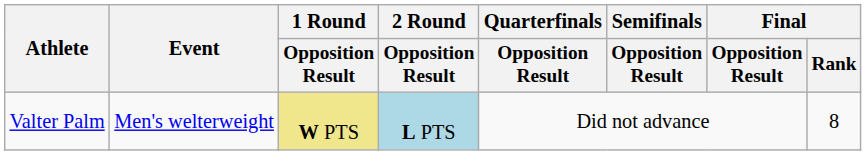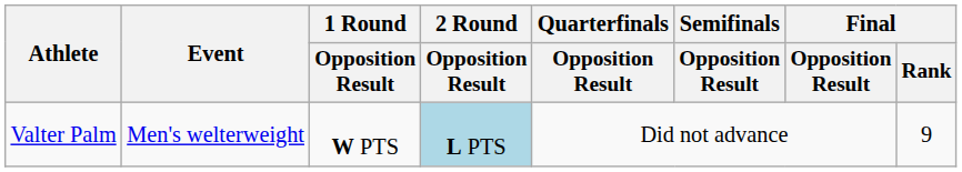Valter Palm | 1 Round / Opposition Result: khaki background -> no background
Valter Palm | Final / Rank: 8 -> 9
